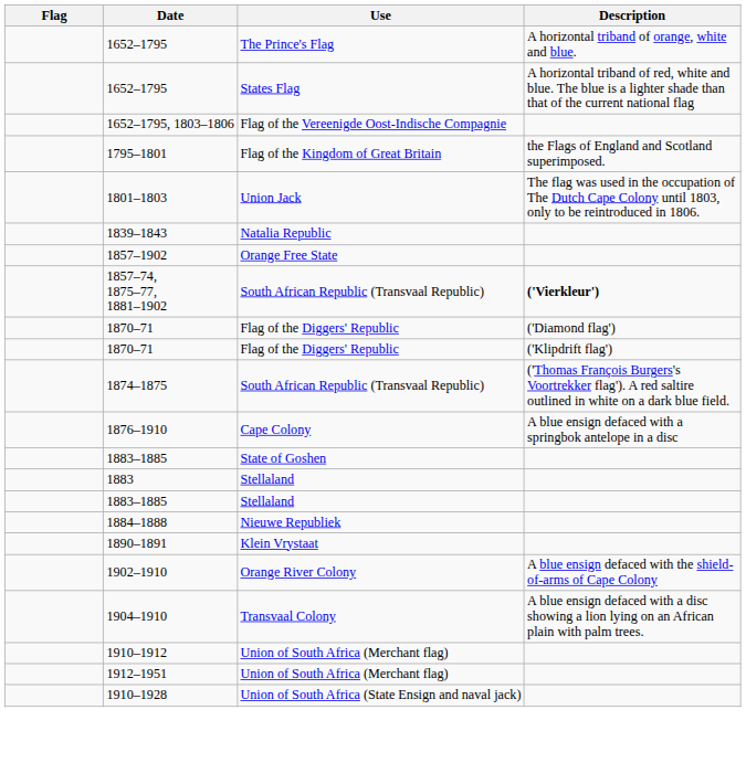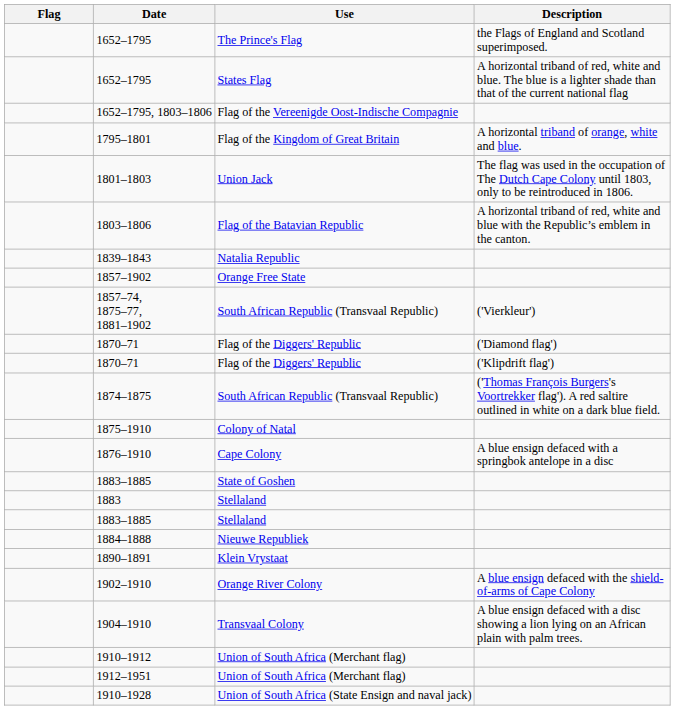1652–1795 / The Prince's Flag | Description: A horizontal triband of orange, white and blue. -> the Flags of England and Scotland superimposed.
1795–1801 | Description: the Flags of England and Scotland superimposed. -> A horizontal triband of orange, white and blue.
+ row: 1803–1806 | Flag of the Batavian Republic | A horizontal triband of red, white and blue with the Republic’s emblem in the canton.
1857–74, 1875–77, 1881–1902 | Description: bold -> normal
+ row: 1875–1910 | Colony of Natal
